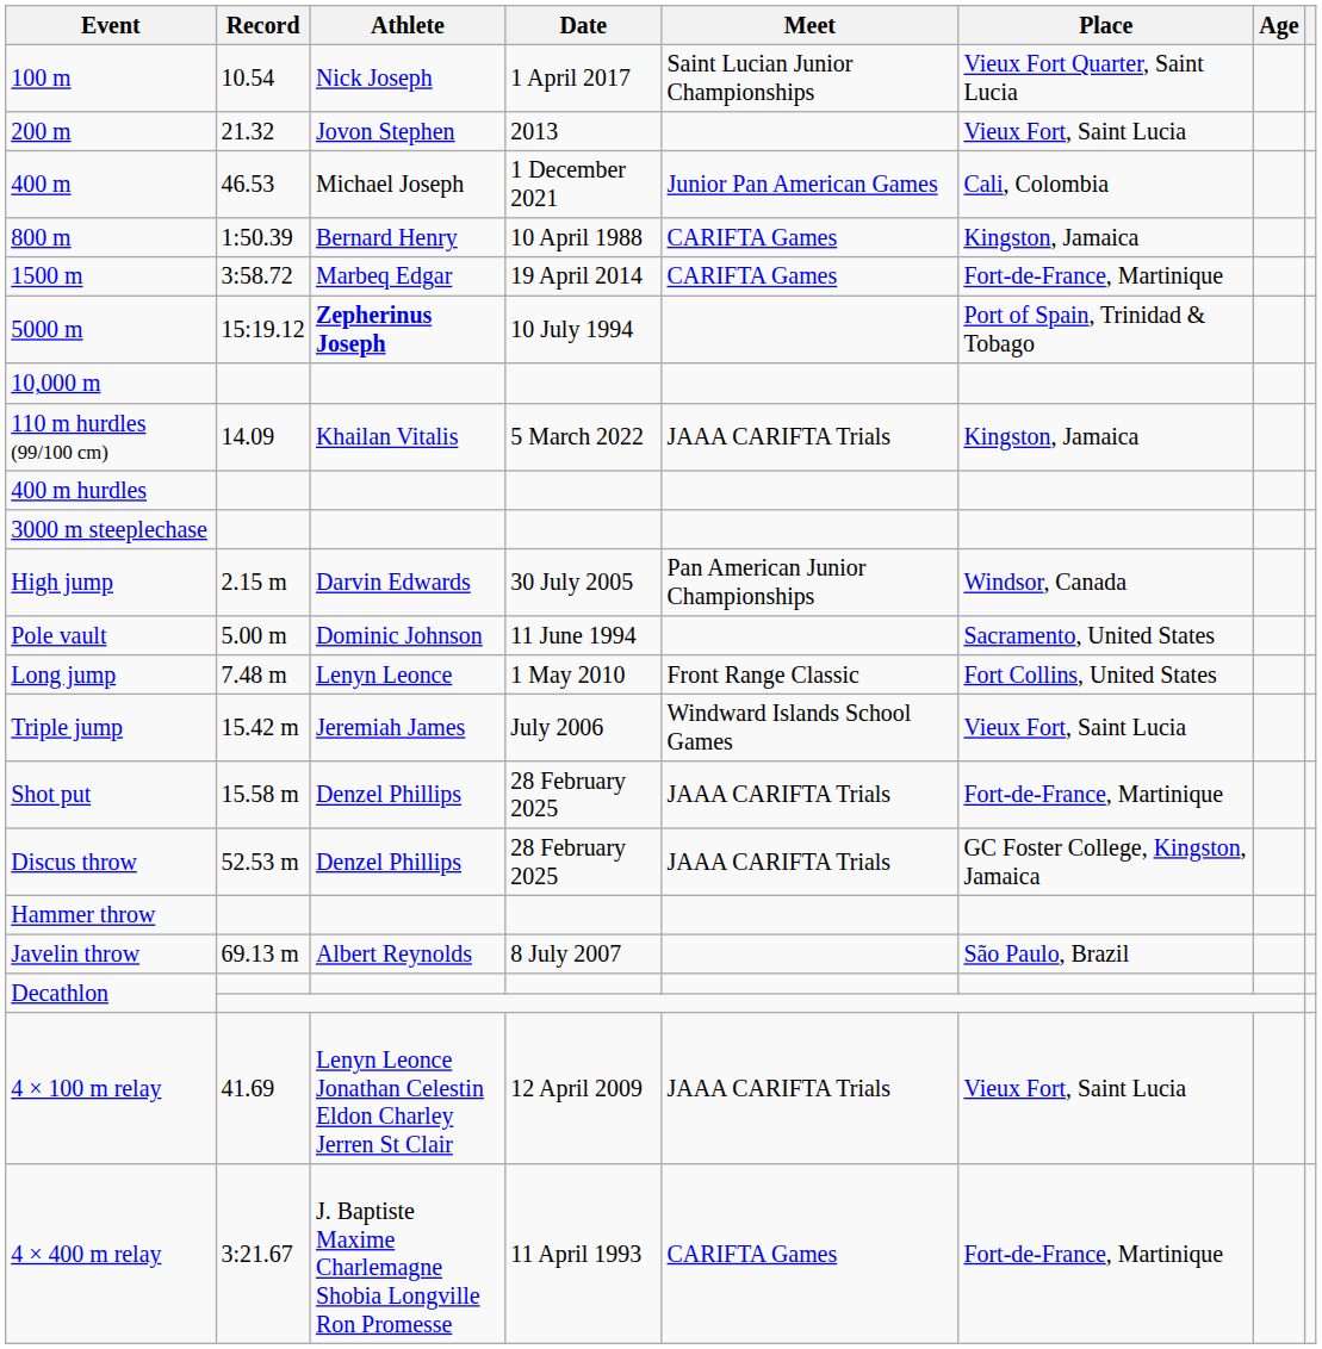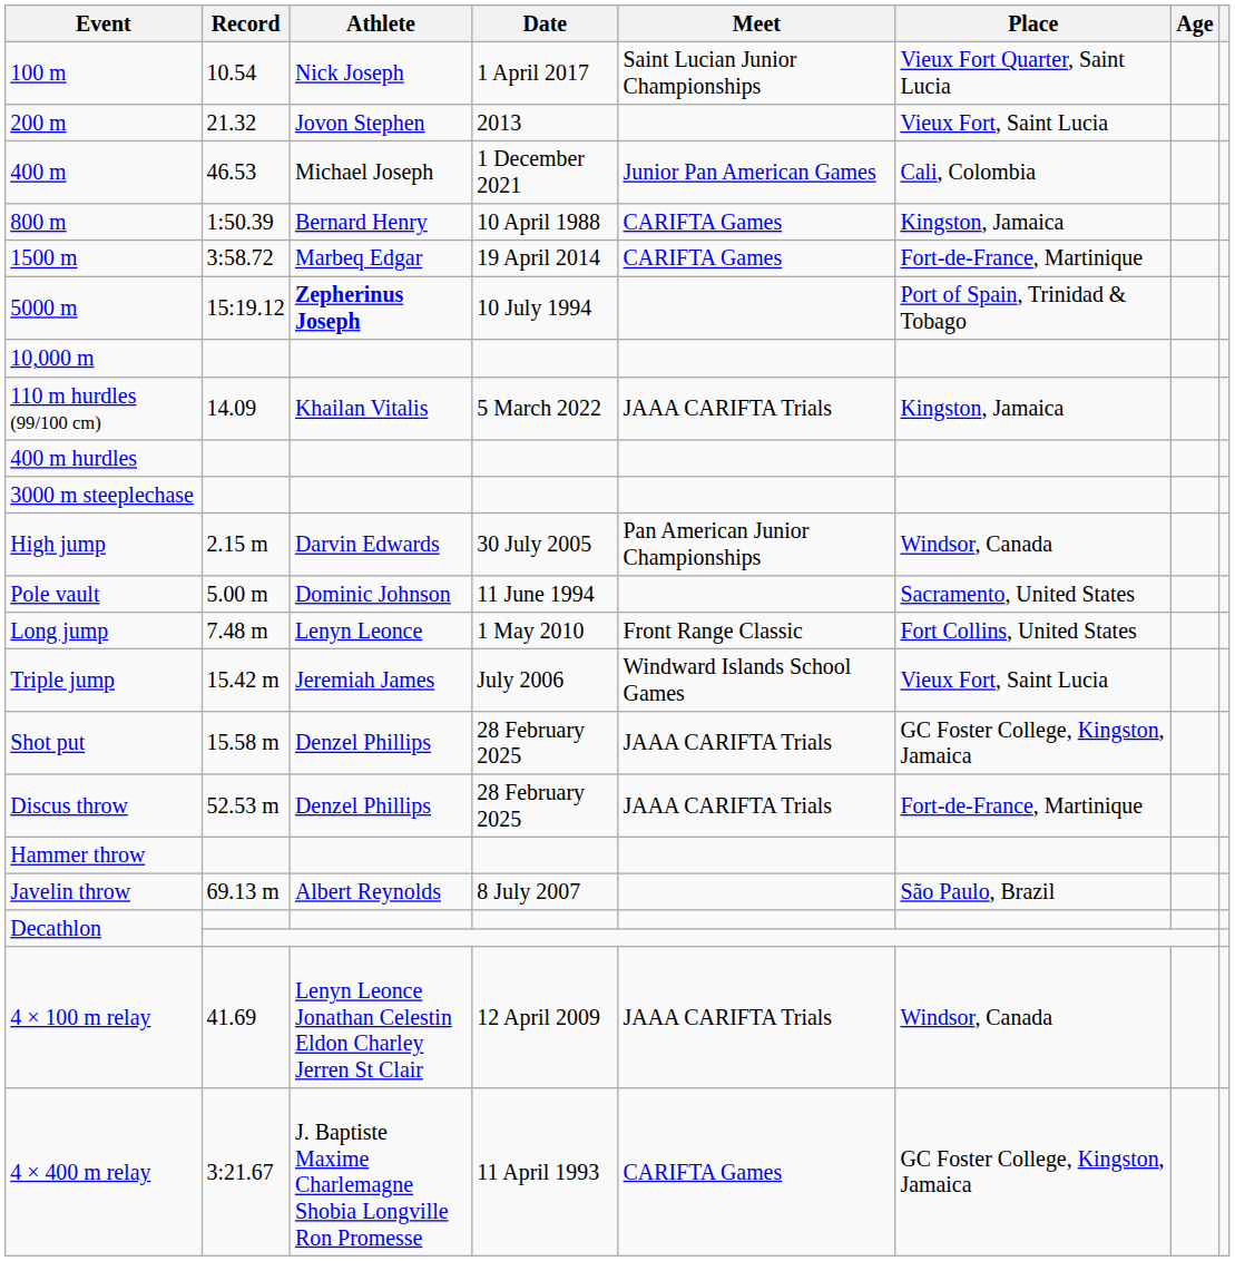Shot put | Place: Fort-de-France, Martinique -> GC Foster College, Kingston, Jamaica
Discus throw | Place: GC Foster College, Kingston, Jamaica -> Fort-de-France, Martinique
4 × 100 m relay | Place: Vieux Fort, Saint Lucia -> Windsor, Canada
4 × 400 m relay | Place: Fort-de-France, Martinique -> GC Foster College, Kingston, Jamaica
